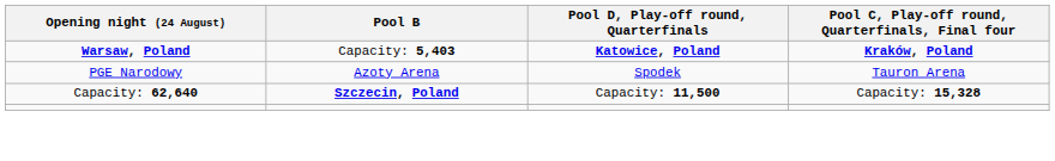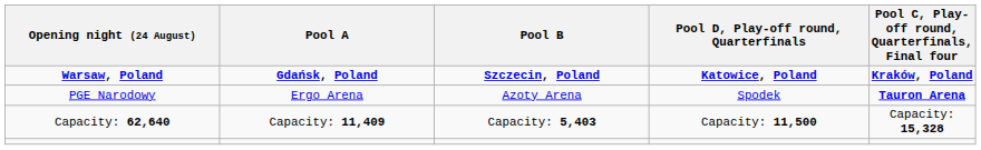+ column: Pool A | Gdańsk, Poland | Ergo Arena | Capacity: 11,409
Warsaw, Poland | Pool B: Capacity: 5,403 -> Szczecin, Poland
PGE Narodowy | Pool C, Play-off round, Quarterfinals, Final four: normal -> bold
Capacity: 62,640 | Pool B: Szczecin, Poland -> Capacity: 5,403
